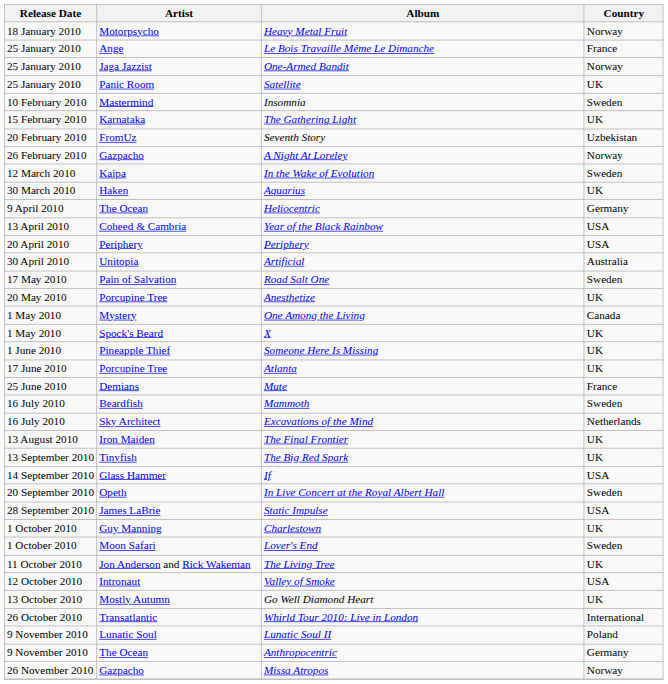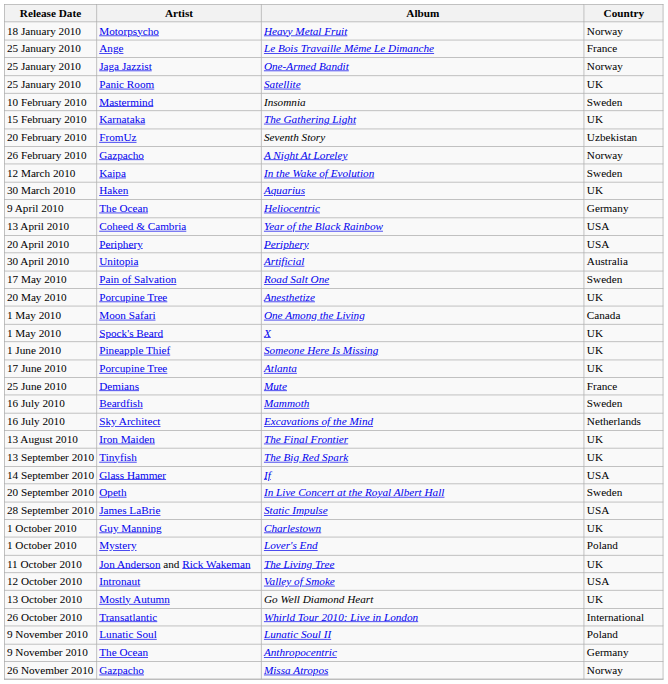One Among the Living | Artist: Mystery -> Moon Safari
Lover's End | Artist: Moon Safari -> Mystery
Lover's End | Country: Sweden -> Poland
